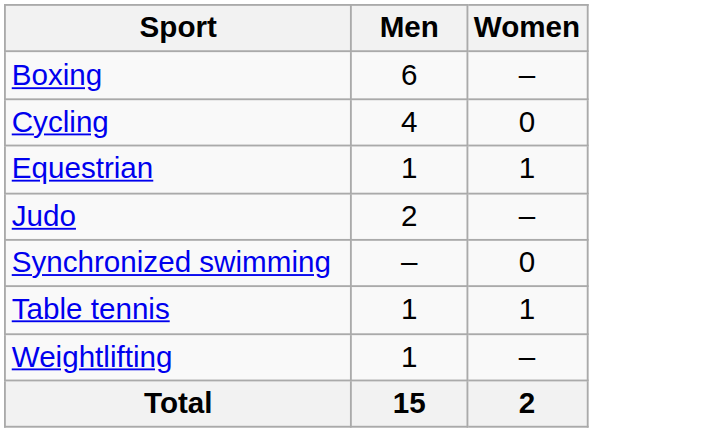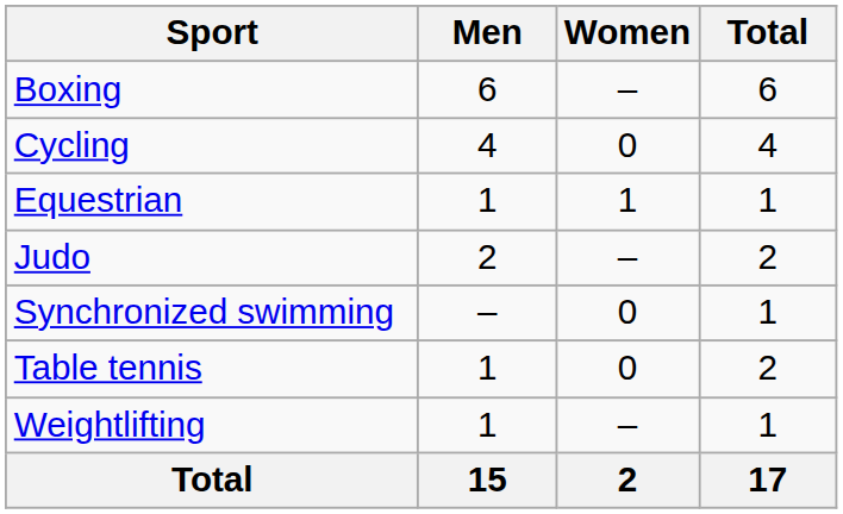+ column: Total | 6 | 4 | 1 | 2 | 1 | 2 | 1 | 17
Table tennis | Women: 1 -> 0
